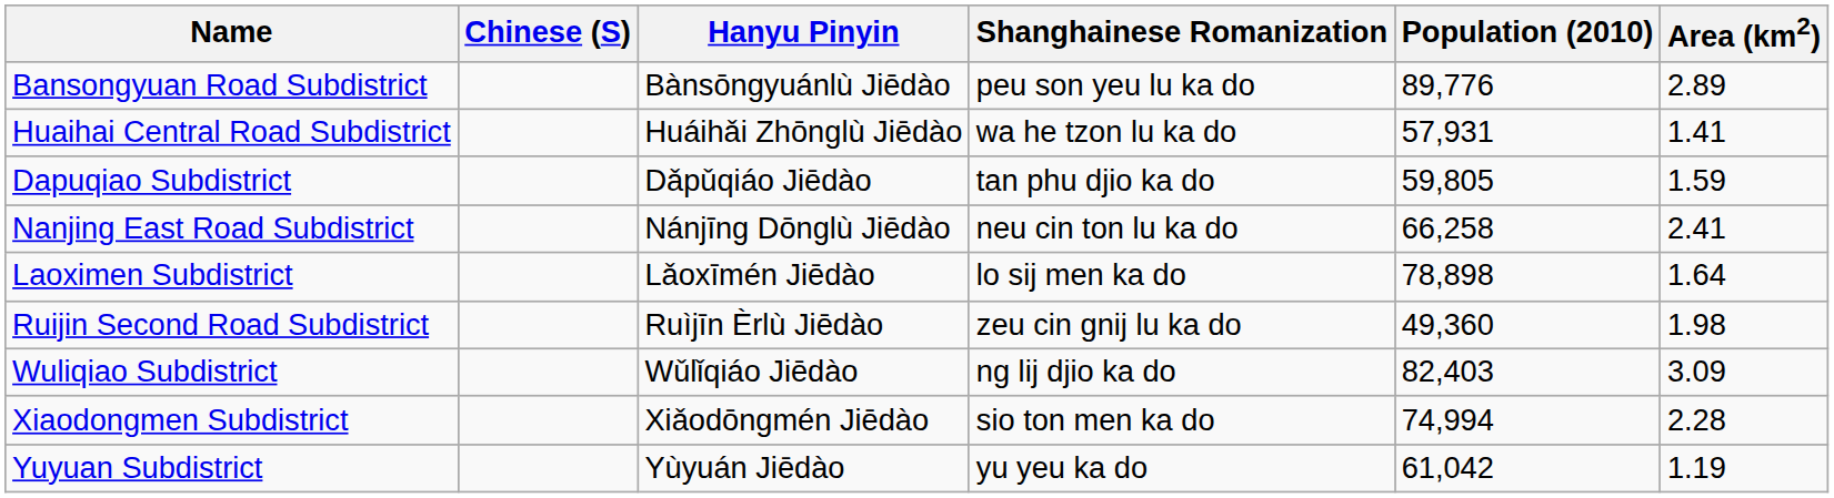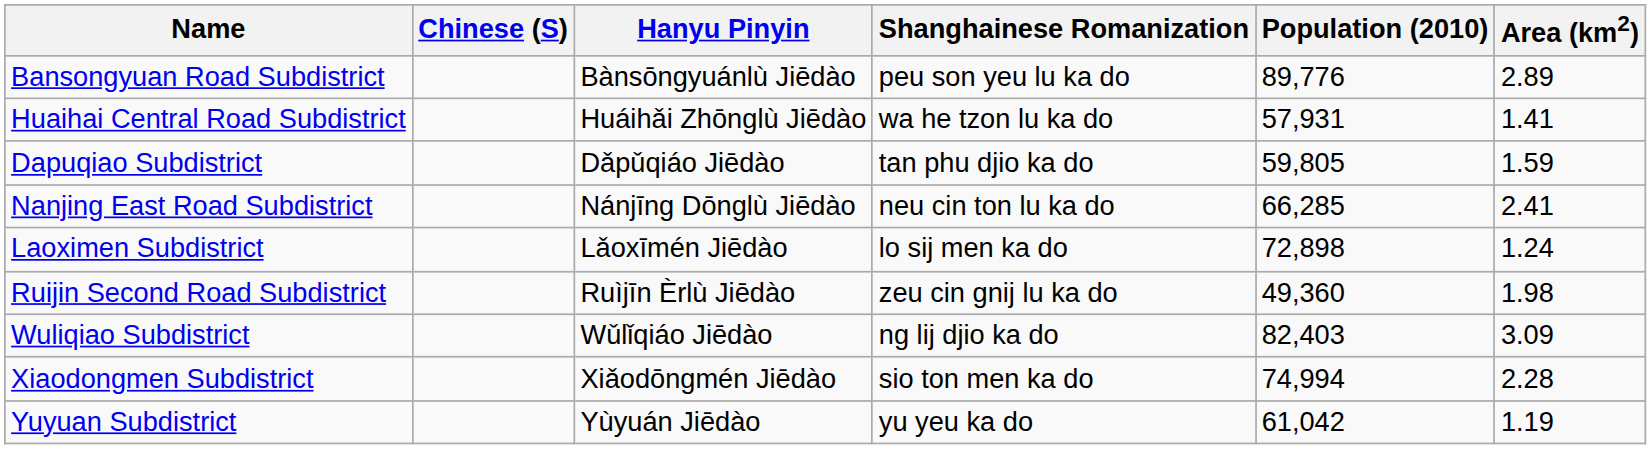Nanjing East Road Subdistrict | Population (2010): 66,258 -> 66,285
Laoximen Subdistrict | Population (2010): 78,898 -> 72,898
Laoximen Subdistrict | Area (km2): 1.64 -> 1.24
